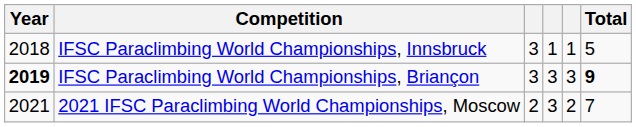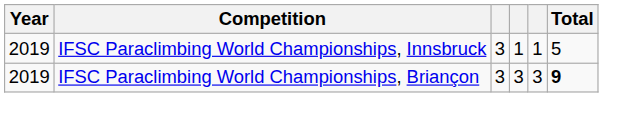IFSC Paraclimbing World Championships, Innsbruck | Year: 2018 -> 2019
IFSC Paraclimbing World Championships, Briançon | Year: bold -> normal
- row: 2021 | 2021 IFSC Paraclimbing World Championships, Moscow | 2 | 3 | 2 | 7
